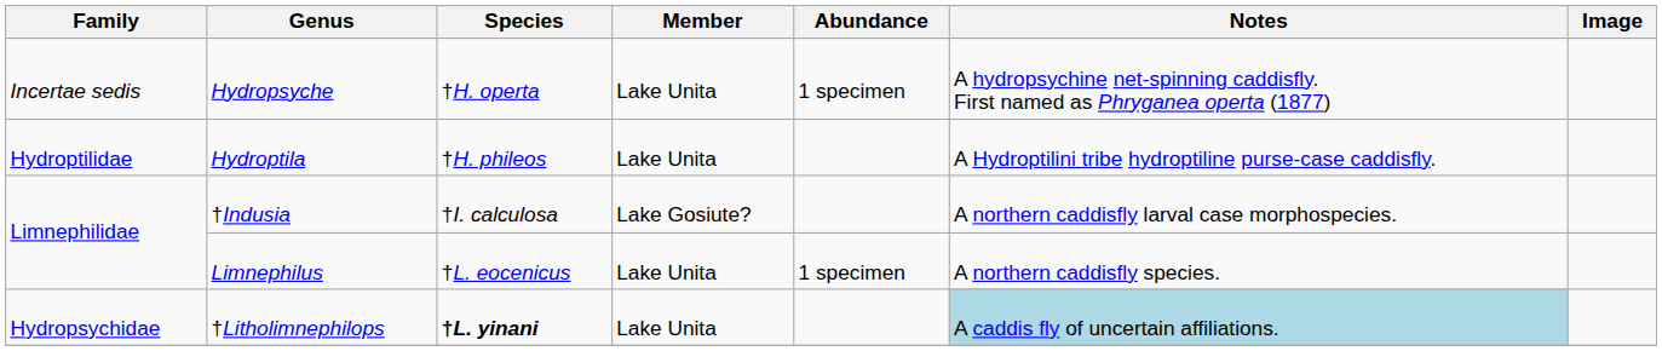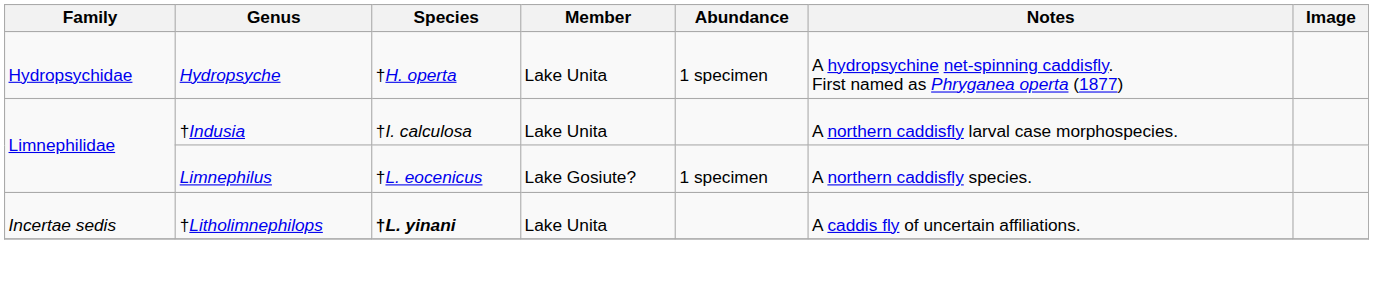Hydropsyche | Family: Incertae sedis -> Hydropsychidae
- row: Hydroptilidae | Hydroptila | †H. phileos | Lake Unita | A Hydroptilini tribe hydroptiline purse-case caddisfly.
†Indusia | Member: Lake Gosiute? -> Lake Unita
Limnephilus | Member: Lake Unita -> Lake Gosiute?
†Litholimnephilops | Family: Hydropsychidae -> Incertae sedis
†Litholimnephilops | Notes: lightblue background -> no background
